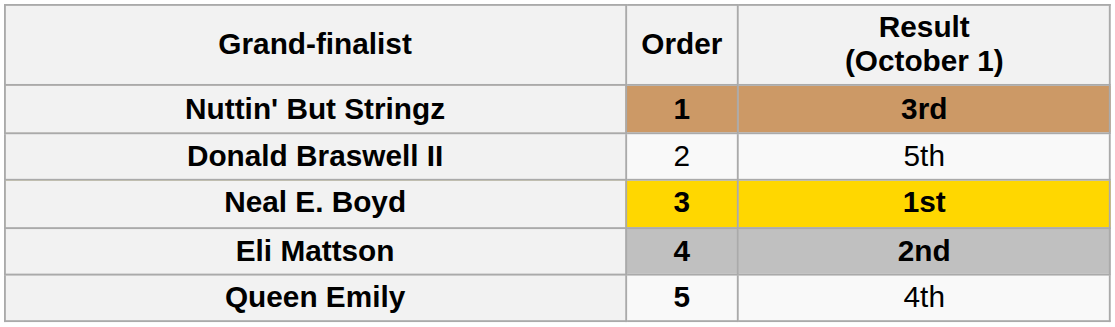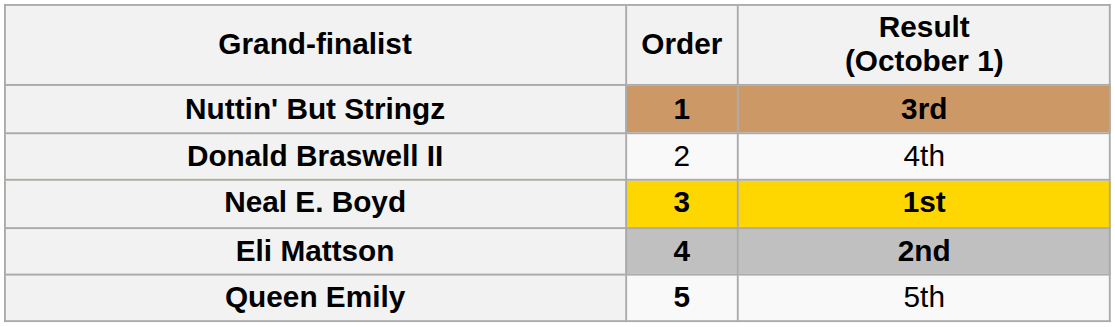Donald Braswell II | Result (October 1): 5th -> 4th
Queen Emily | Result (October 1): 4th -> 5th
